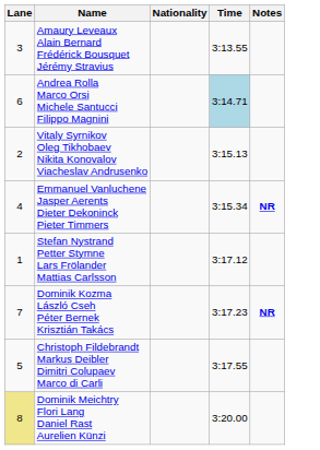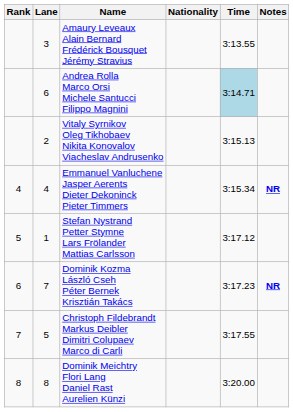+ column: Rank | 4 | 5 | 6 | 7 | 8
Dominik Meichtry Flori Lang Daniel Rast Aurelien Künzi | Lane: khaki background -> no background
